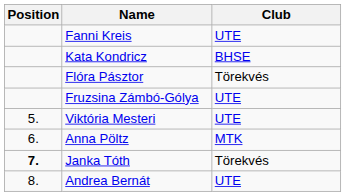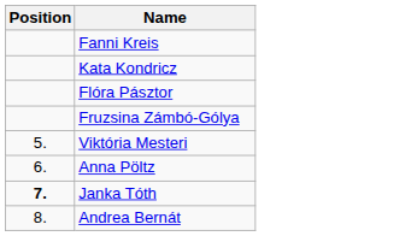- column: Club | UTE | BHSE | Törekvés | UTE | UTE | MTK | Törekvés | UTE
